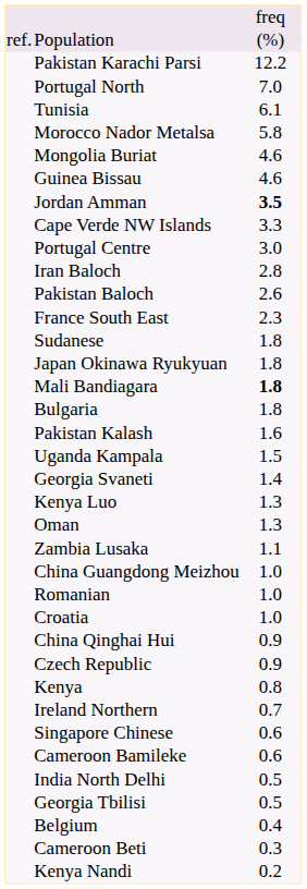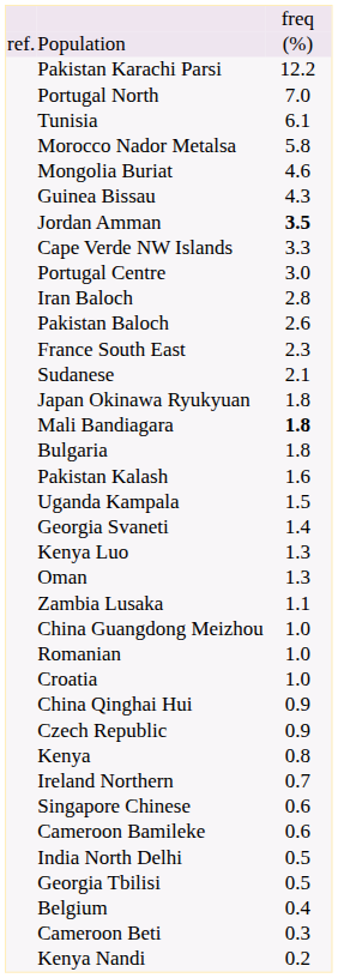Guinea Bissau | column 3: 4.6 -> 4.3
Sudanese | column 3: 1.8 -> 2.1
